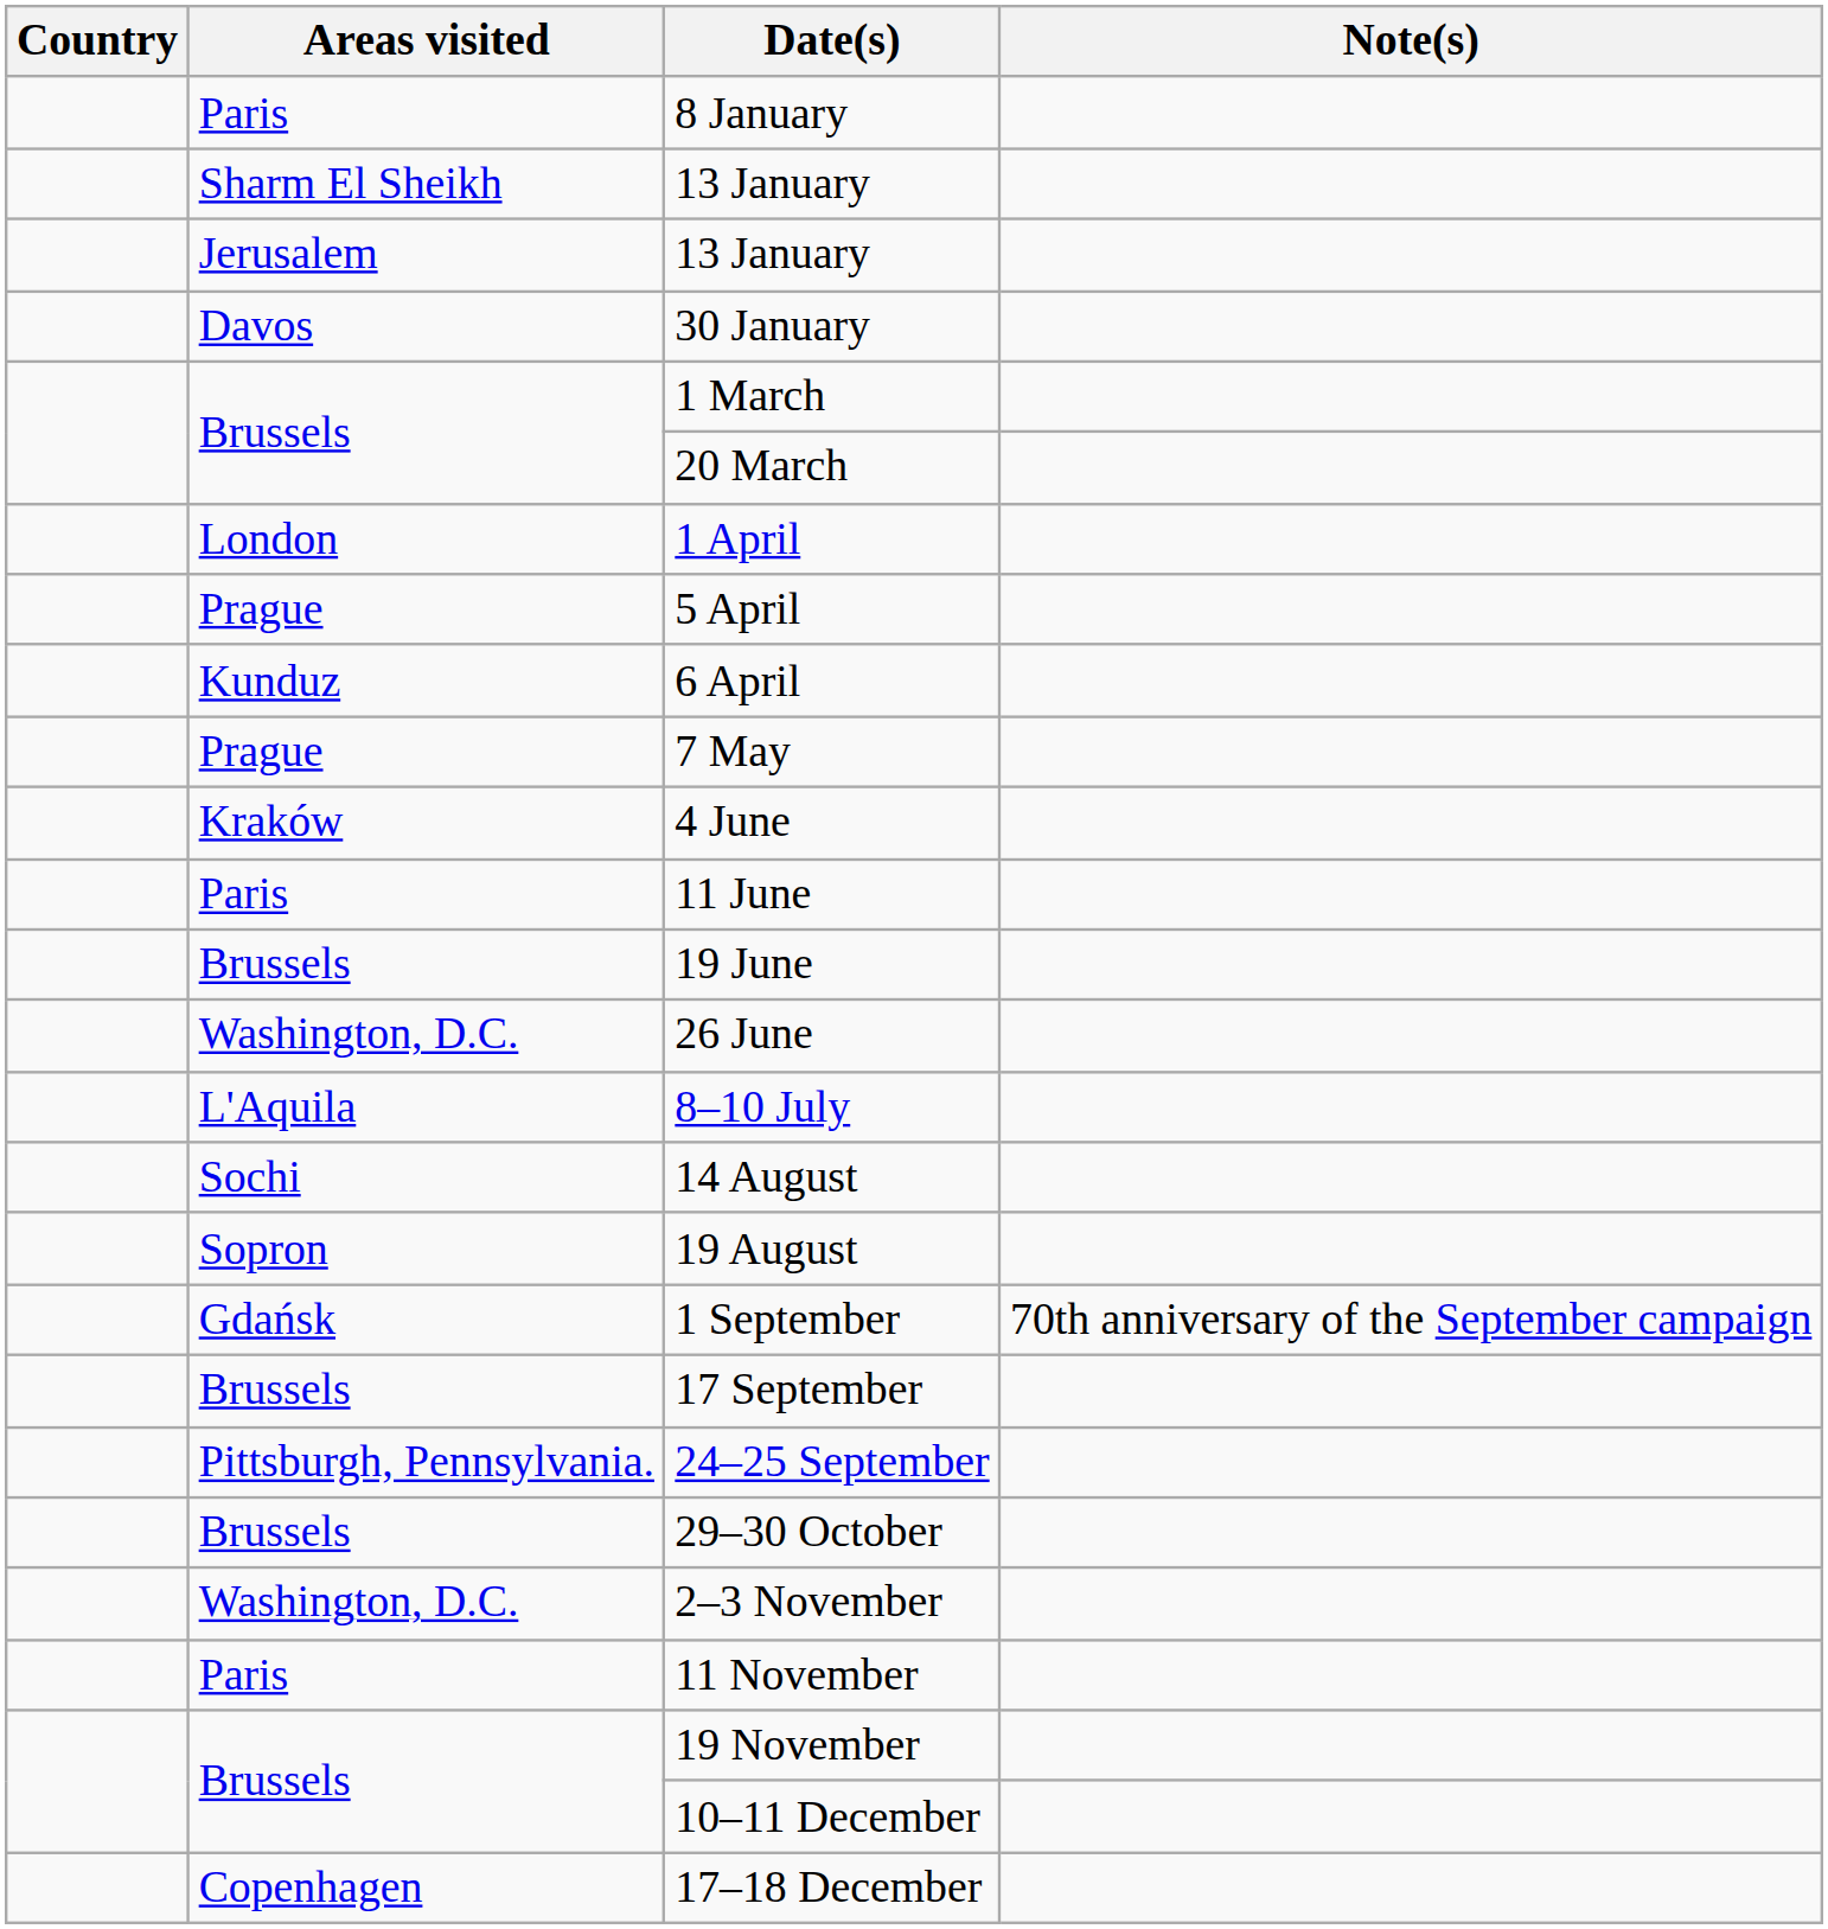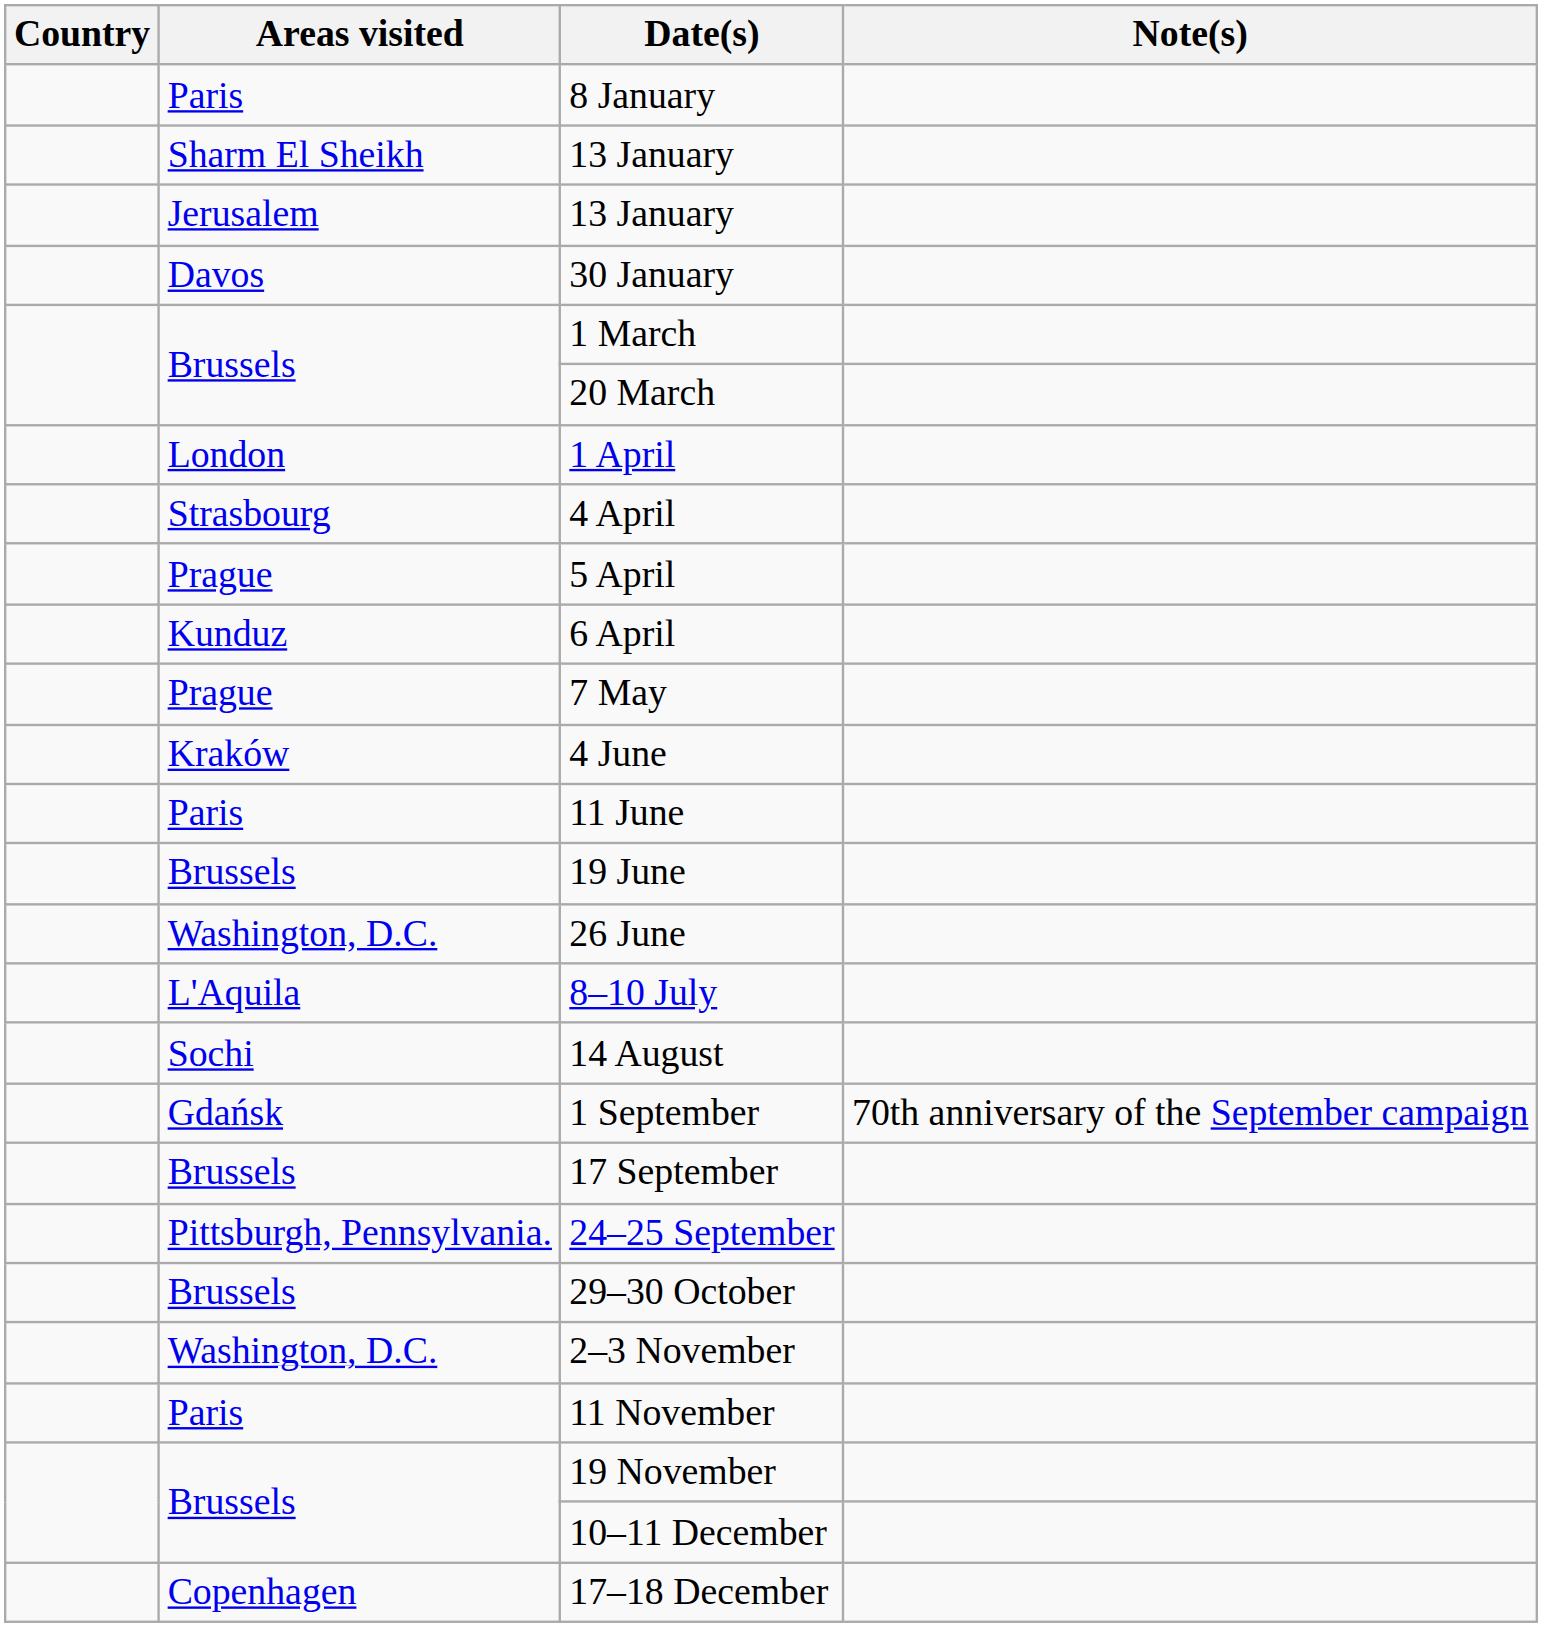+ row: Strasbourg | 4 April
- row: Sopron | 19 August
